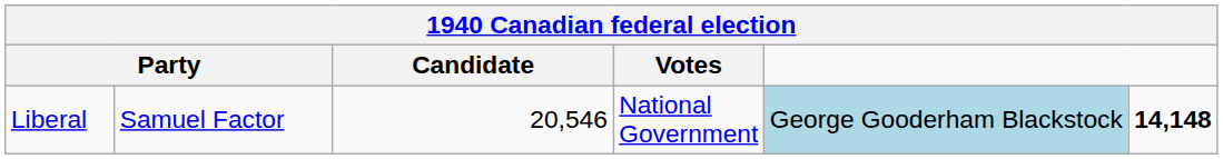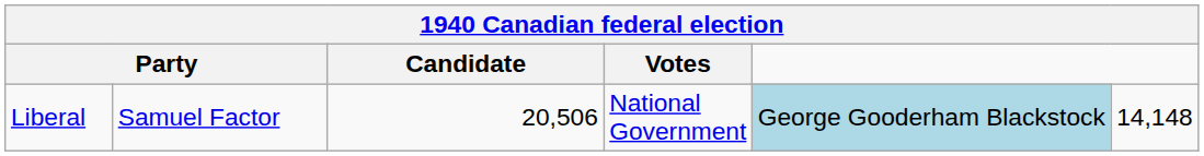Liberal | Candidate: 20,546 -> 20,506
Liberal | column 6: bold -> normal
